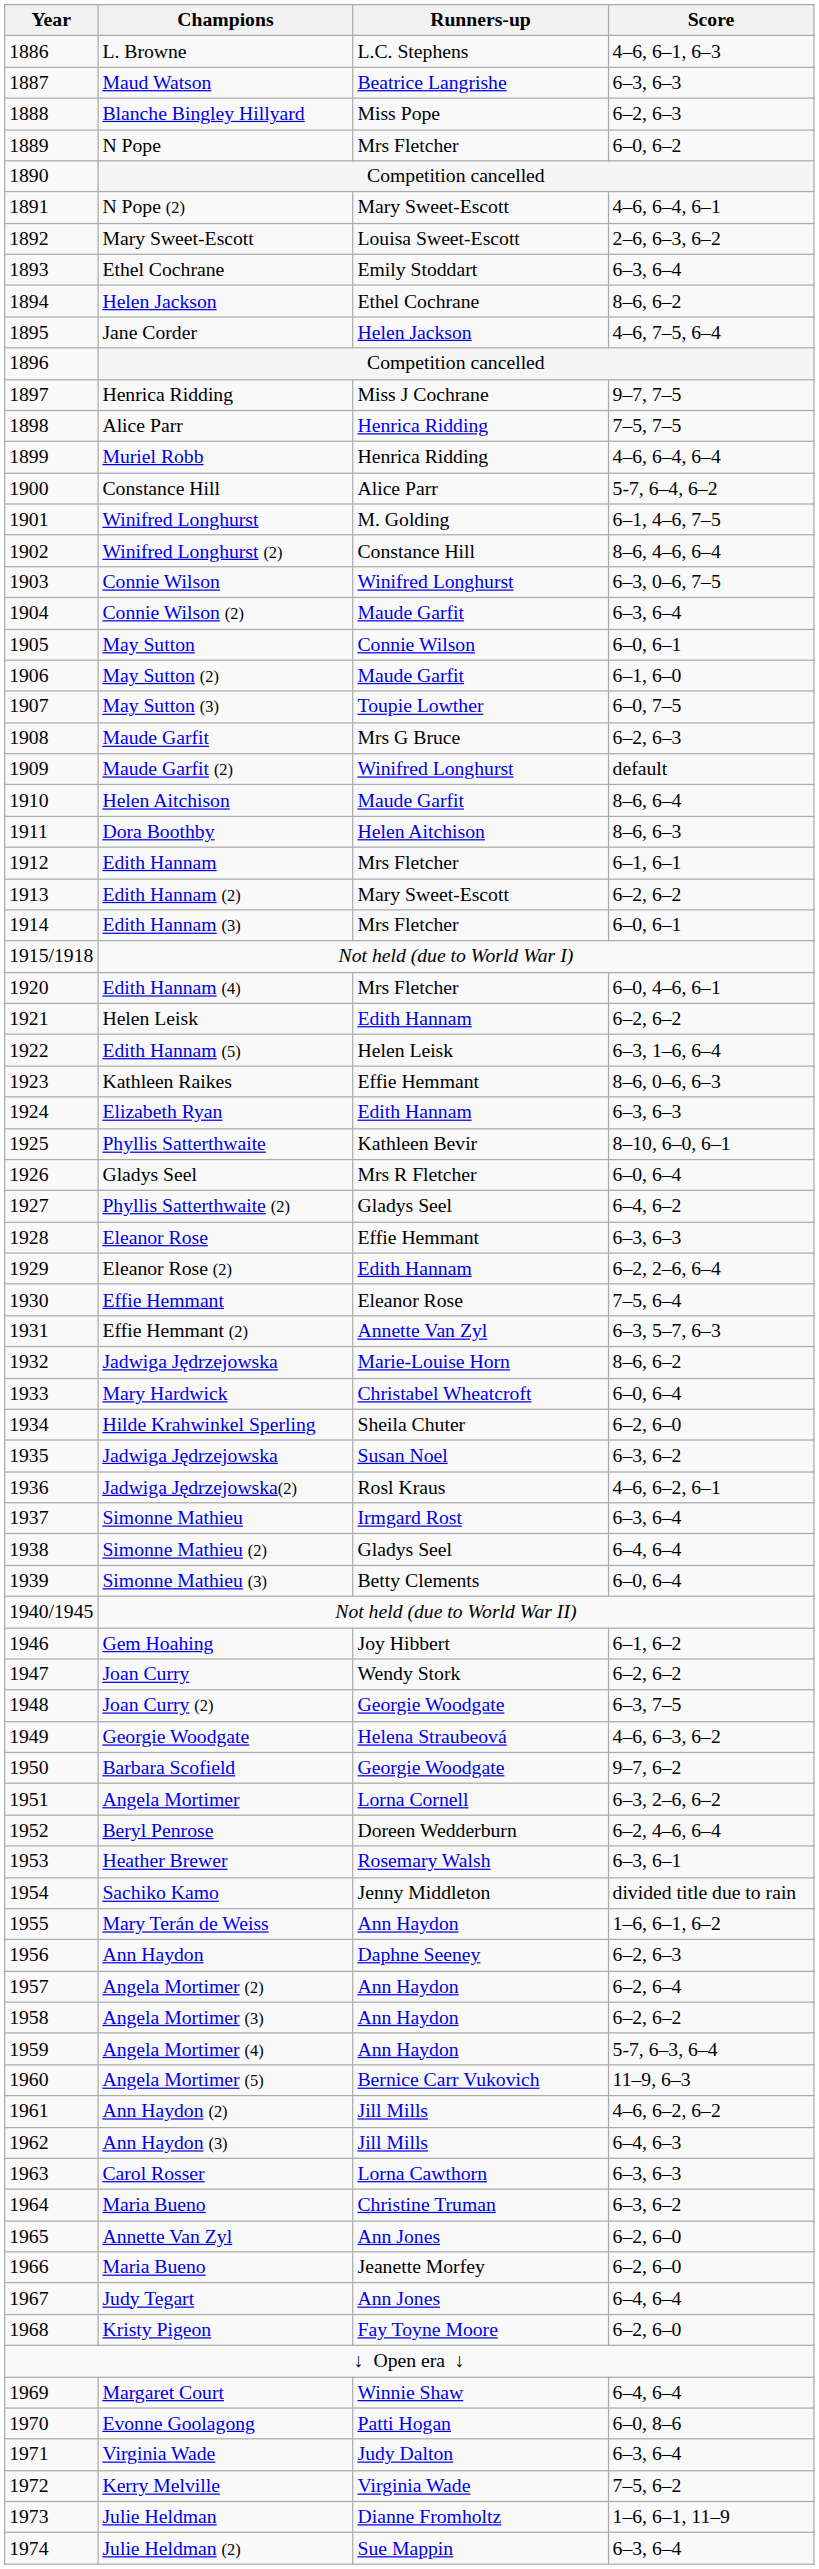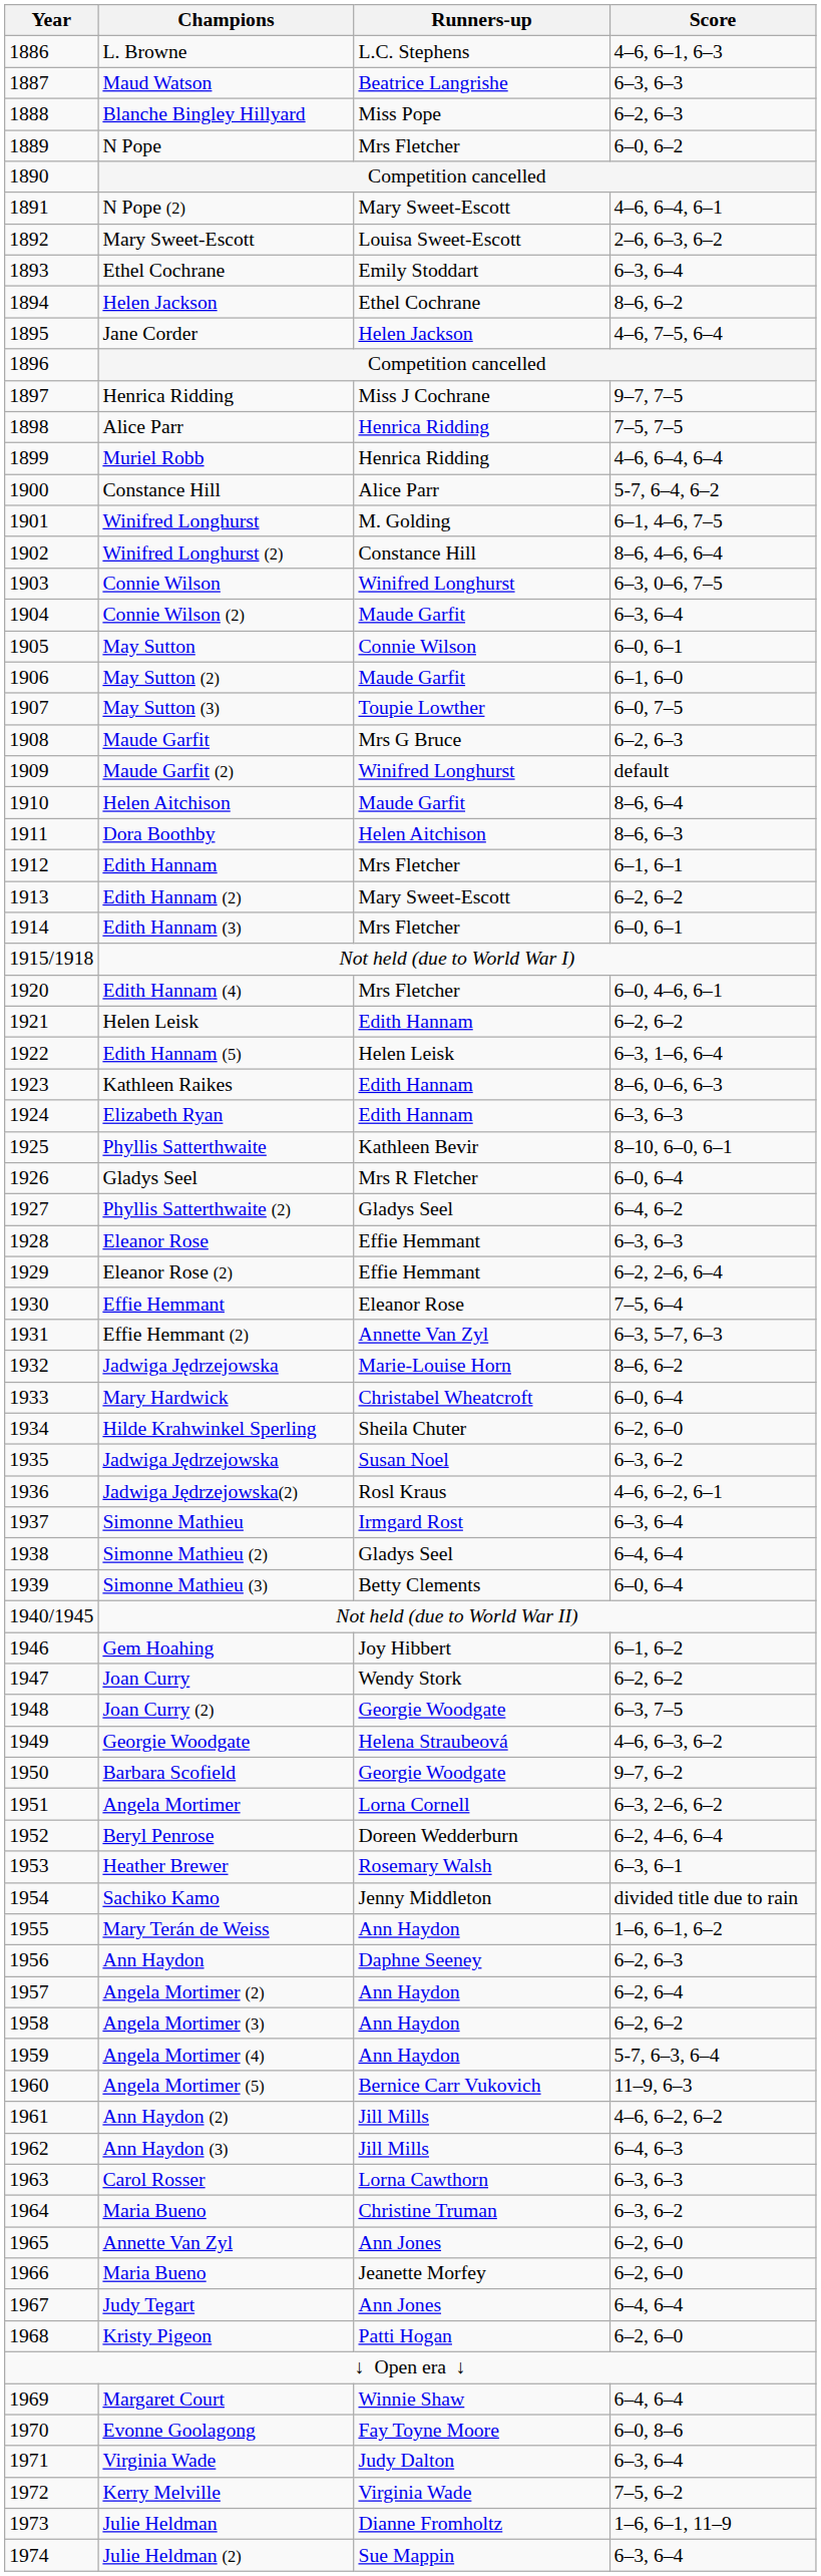Kathleen Raikes | Runners-up: Effie Hemmant -> Edith Hannam
Eleanor Rose (2) | Runners-up: Edith Hannam -> Effie Hemmant
Kristy Pigeon | Runners-up: Fay Toyne Moore -> Patti Hogan
Evonne Goolagong | Runners-up: Patti Hogan -> Fay Toyne Moore
